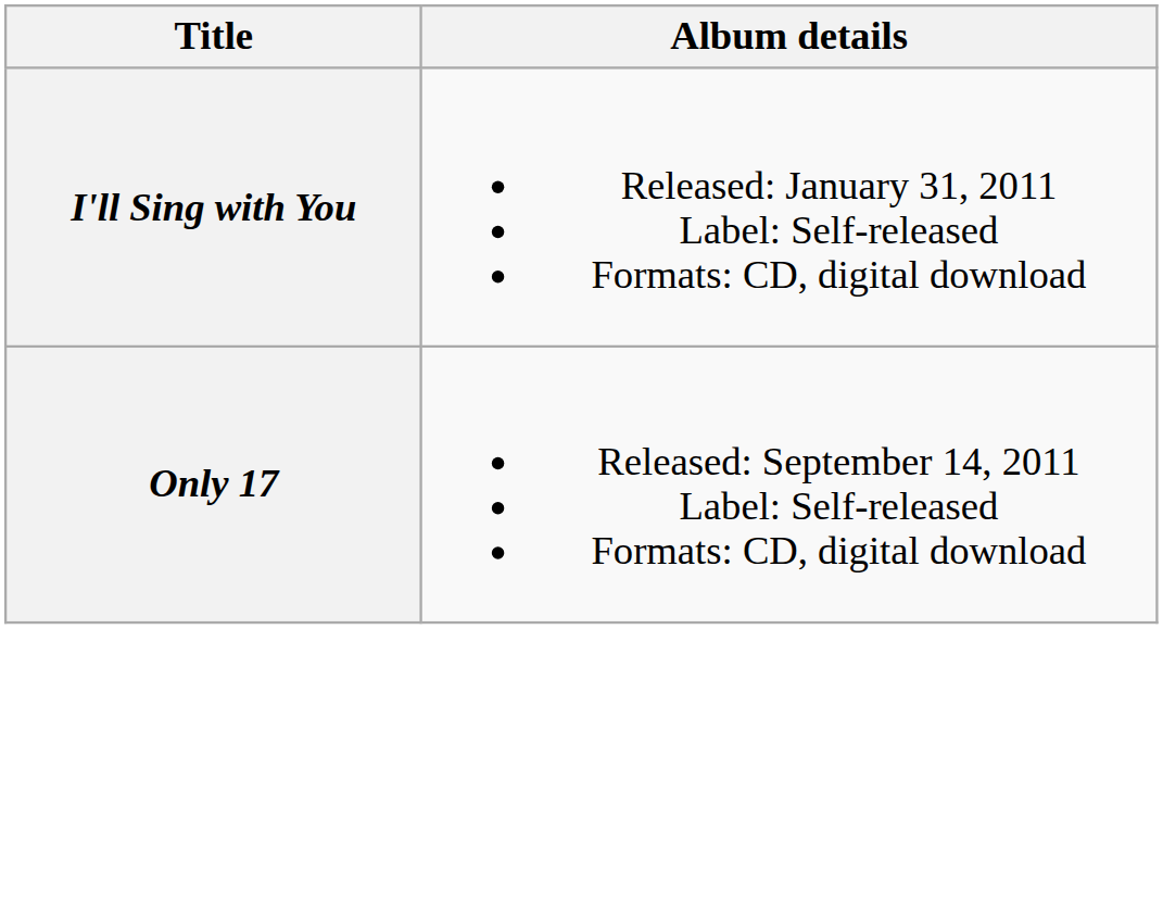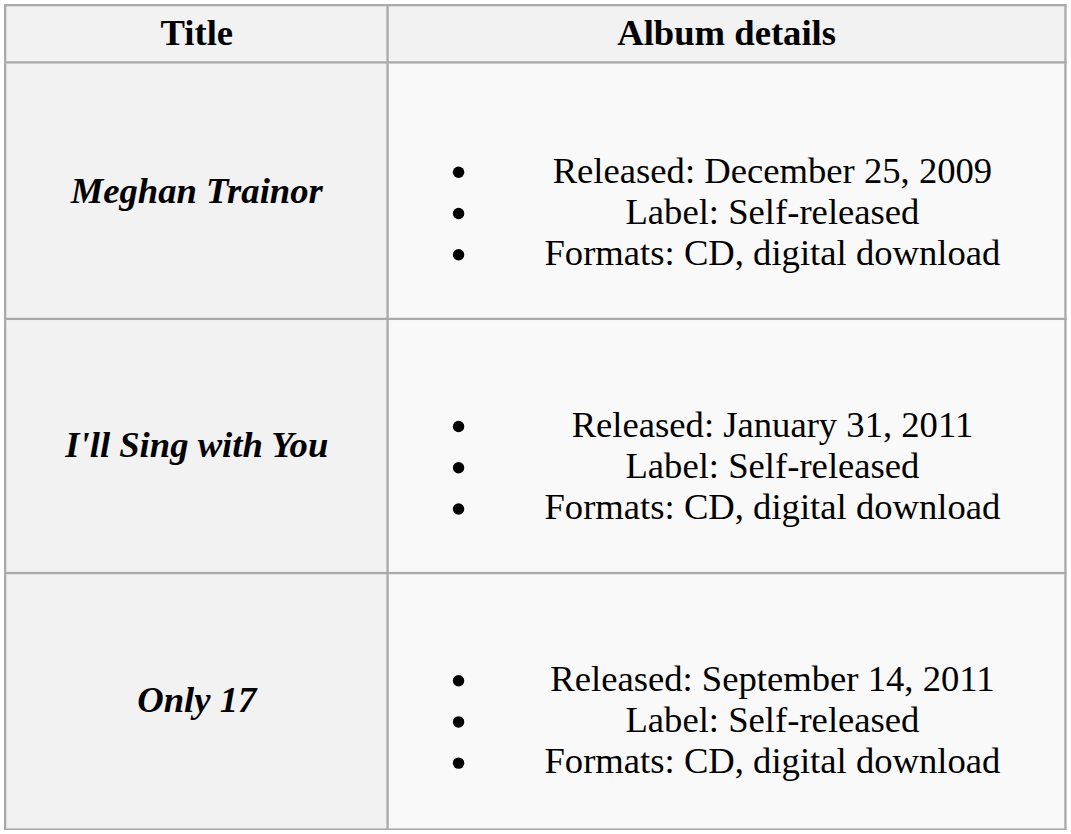+ row: Meghan Trainor | Released: December 25, 2009 Label: Self-released Formats: CD, digital download
